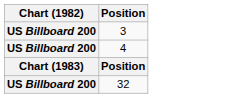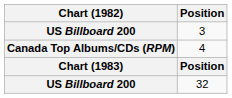4 | Chart (1982): US Billboard 200 -> Canada Top Albums/CDs (RPM)
